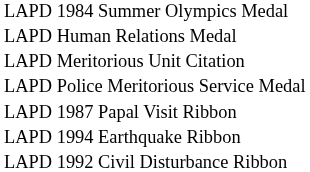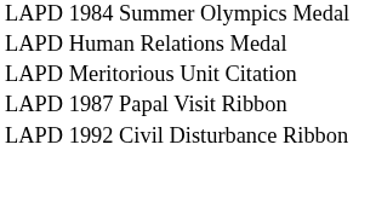- row: LAPD Police Meritorious Service Medal
- row: LAPD 1994 Earthquake Ribbon
